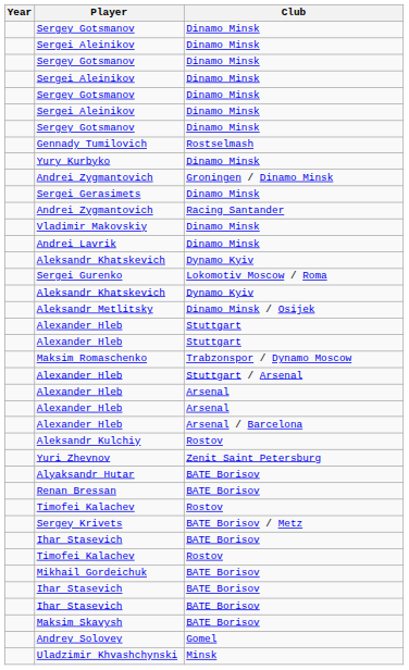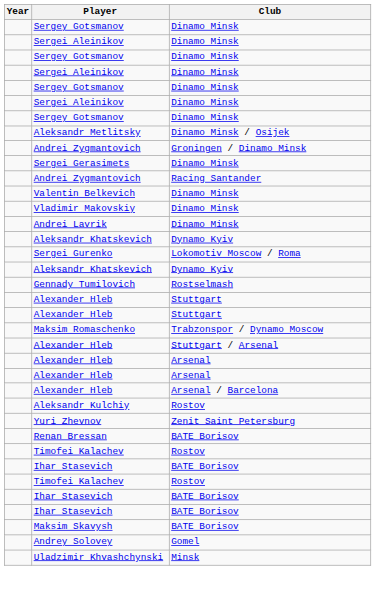rows swapped: Aleksandr Metlitsky <-> Gennady Tumilovich
- row: Yury Kurbyko | Dinamo Minsk
+ row: Valentin Belkevich | Dinamo Minsk
- row: Alyaksandr Hutar | BATE Borisov
- row: Sergey Krivets | BATE Borisov / Metz
- row: Mikhail Gordeichuk | BATE Borisov
